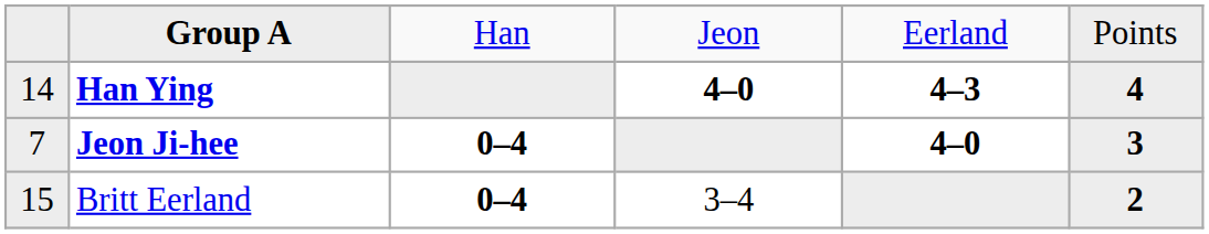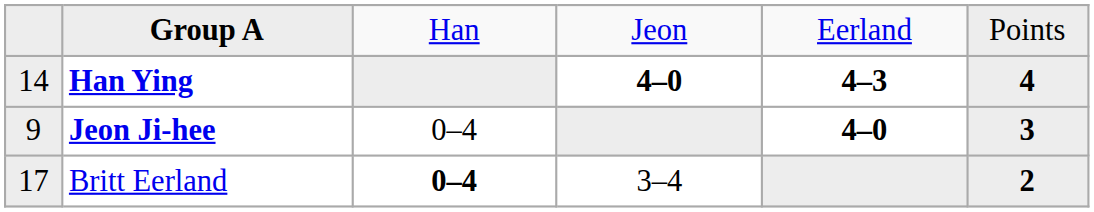Jeon Ji-hee | column 1: 7 -> 9
Jeon Ji-hee | column 3: bold -> normal
Britt Eerland | column 1: 15 -> 17
